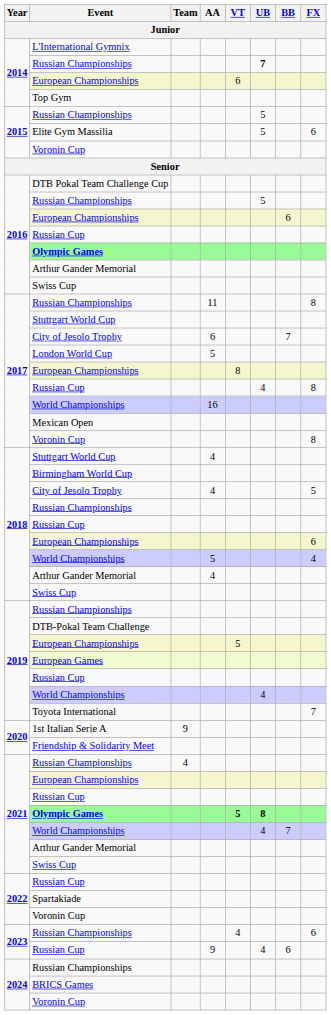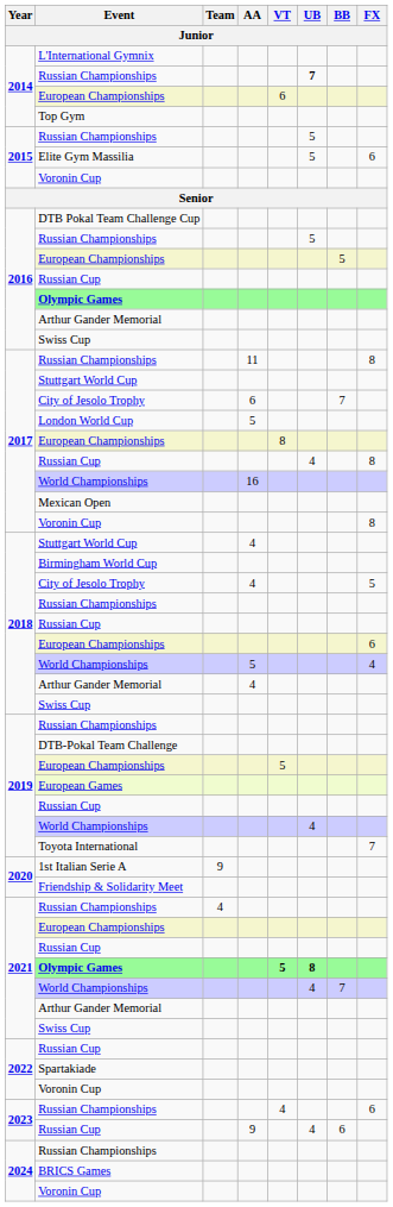2016 / European Championships | BB: 6 -> 5
